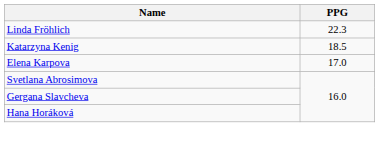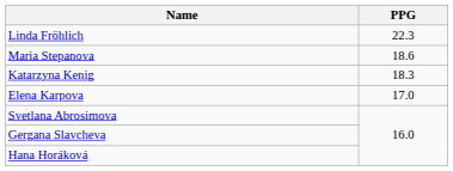+ row: Maria Stepanova | 18.6
Katarzyna Kenig | PPG: 18.5 -> 18.3
